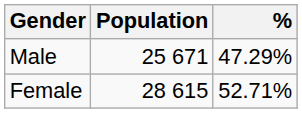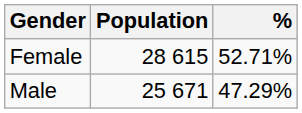rows swapped: Female <-> Male
